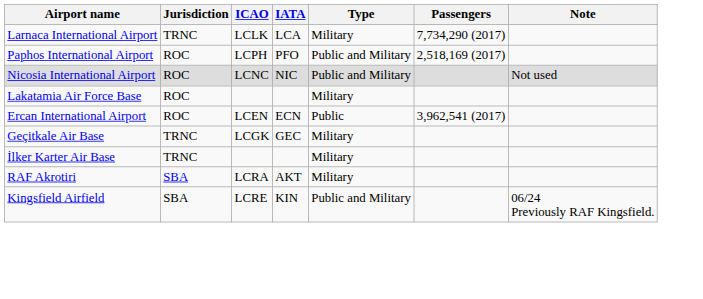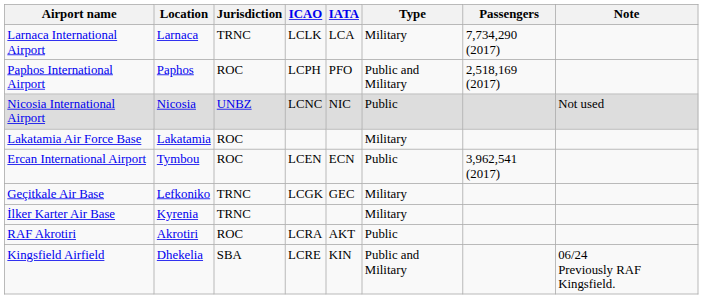+ column: Location | Larnaca | Paphos | Nicosia | Lakatamia | Tymbou | Lefkoniko | Kyrenia | Akrotiri | Dhekelia
Nicosia International Airport | Jurisdiction: ROC -> UNBZ
Nicosia International Airport | Type: Public and Military -> Public
RAF Akrotiri | Jurisdiction: SBA -> ROC
RAF Akrotiri | Type: Military -> Public
